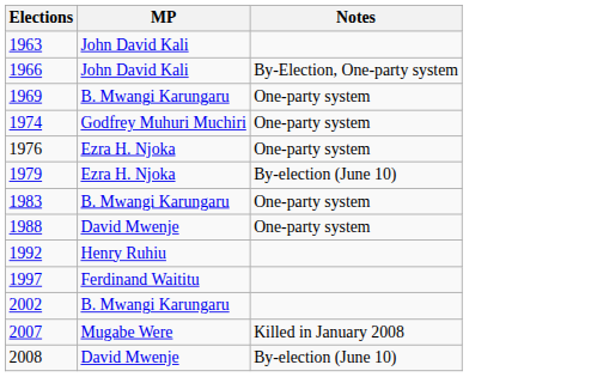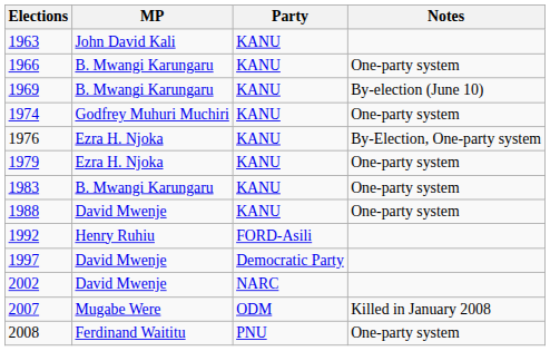+ column: Party | KANU | KANU | KANU | KANU | KANU | KANU | KANU | KANU | FORD-Asili | Democratic Party | NARC | ODM | PNU
1966 | MP: John David Kali -> B. Mwangi Karungaru
1966 | Notes: By-Election, One-party system -> One-party system
1969 | Notes: One-party system -> By-election (June 10)
1976 | Notes: One-party system -> By-Election, One-party system
1979 | Notes: By-election (June 10) -> One-party system
1997 | MP: Ferdinand Waititu -> David Mwenje
2002 | MP: B. Mwangi Karungaru -> David Mwenje
2008 | MP: David Mwenje -> Ferdinand Waititu
2008 | Notes: By-election (June 10) -> One-party system
